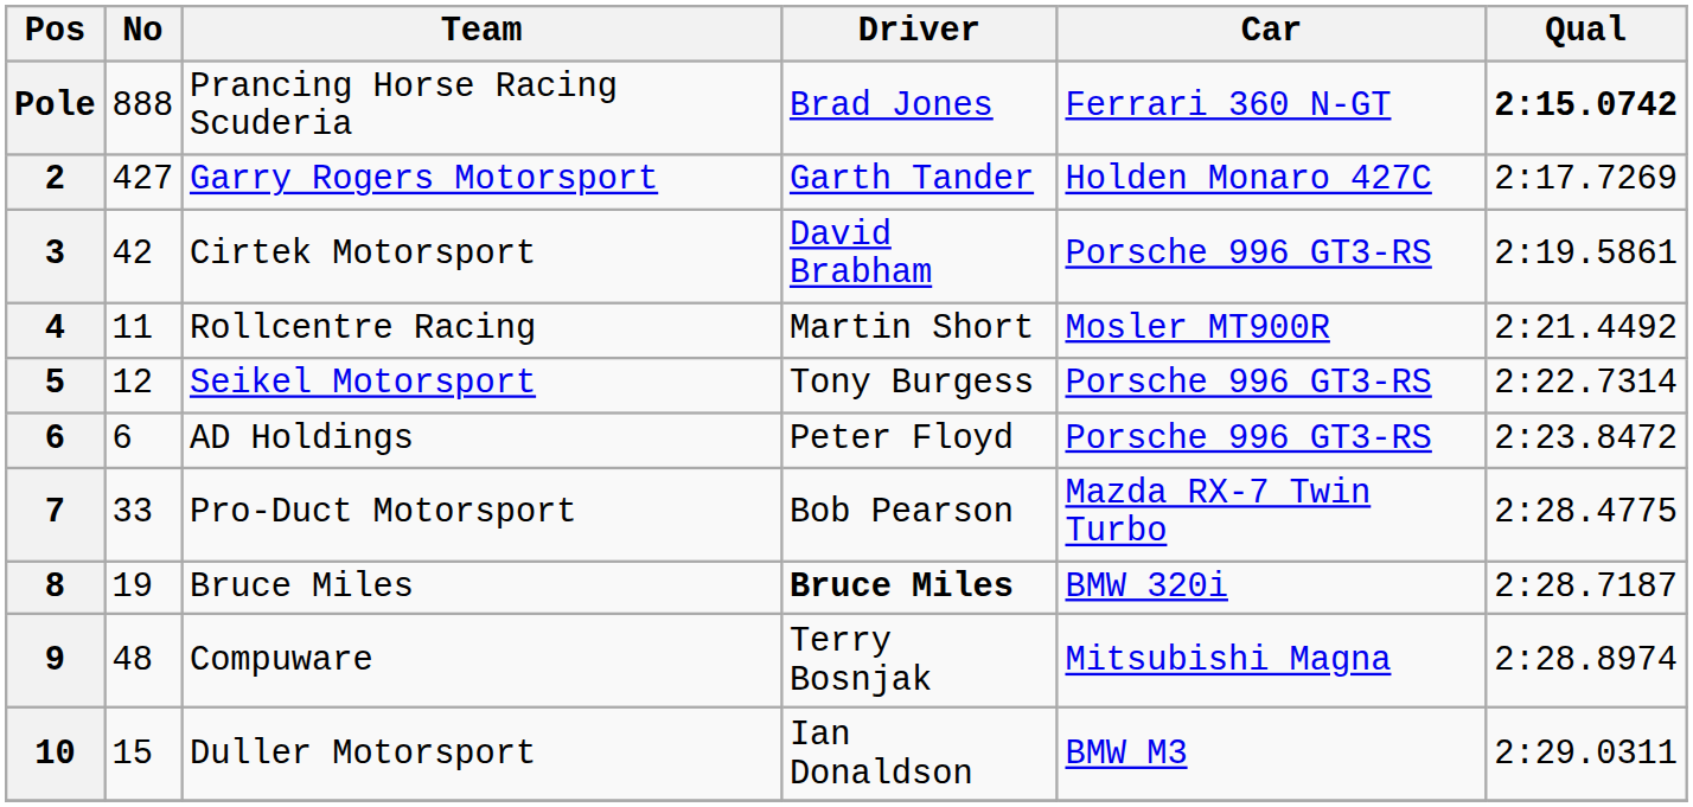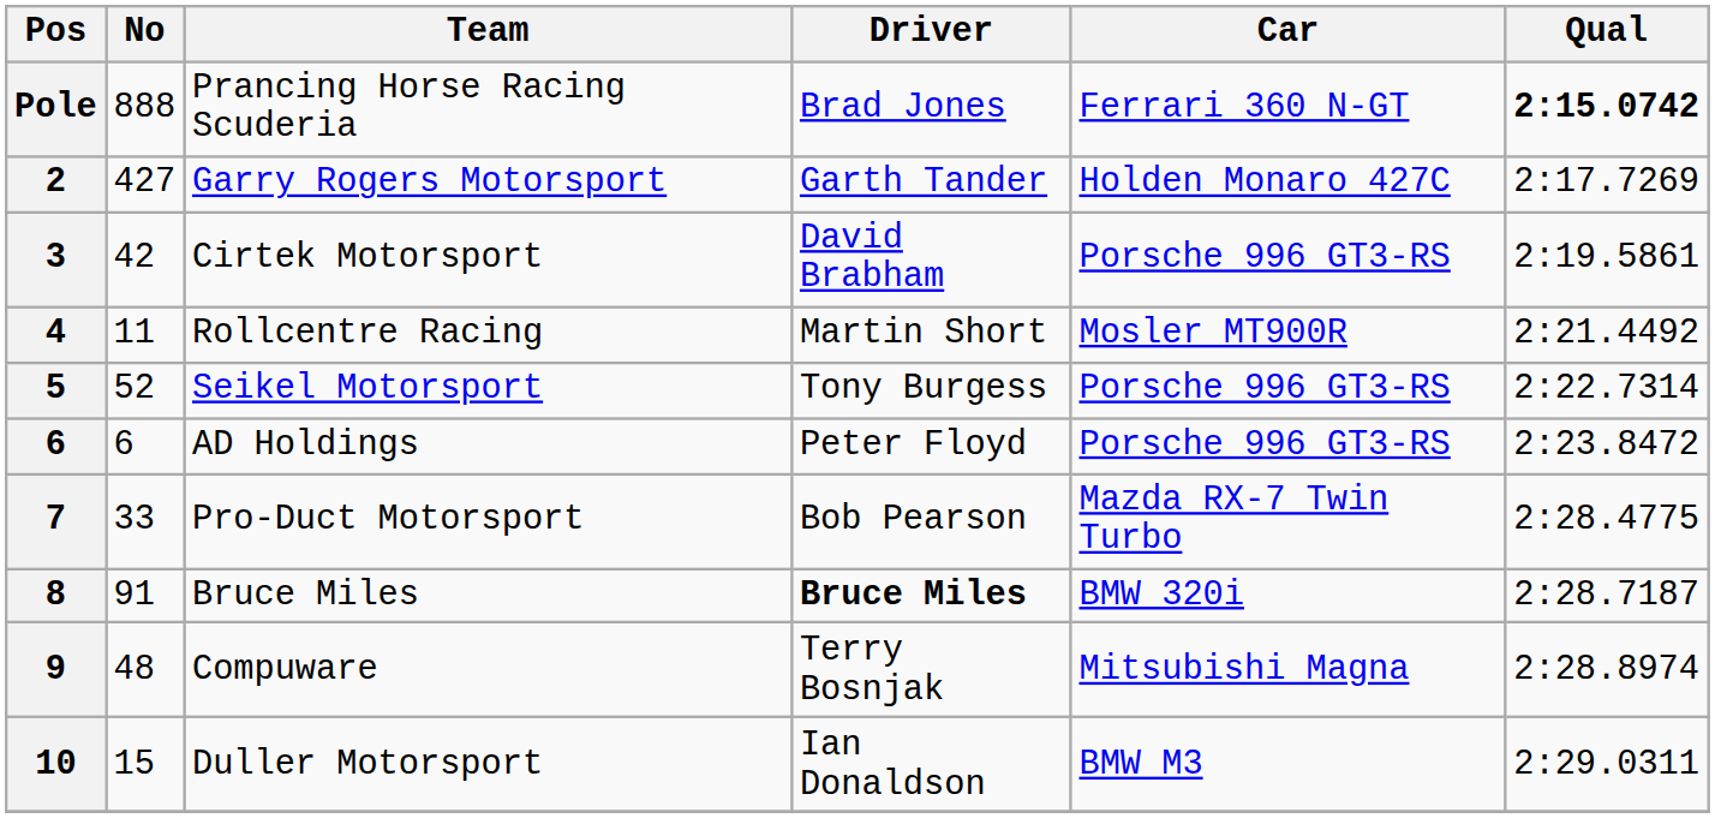5 | No: 12 -> 52
8 | No: 19 -> 91
